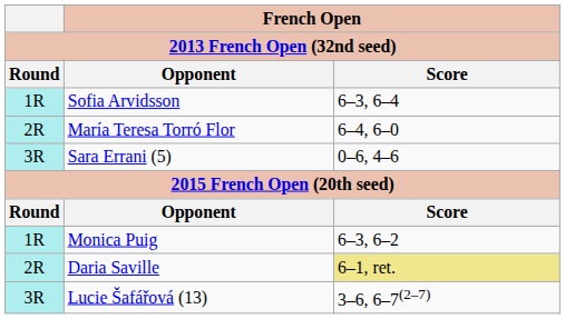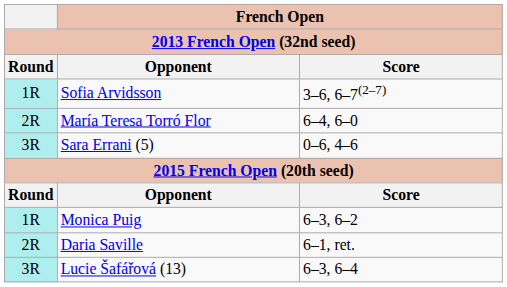Sofia Arvidsson | French Open / Score: 6–3, 6–4 -> 3–6, 6–7(2–7)
Daria Saville | French Open / Score: khaki background -> no background
Lucie Šafářová (13) | French Open / Score: 3–6, 6–7(2–7) -> 6–3, 6–4
